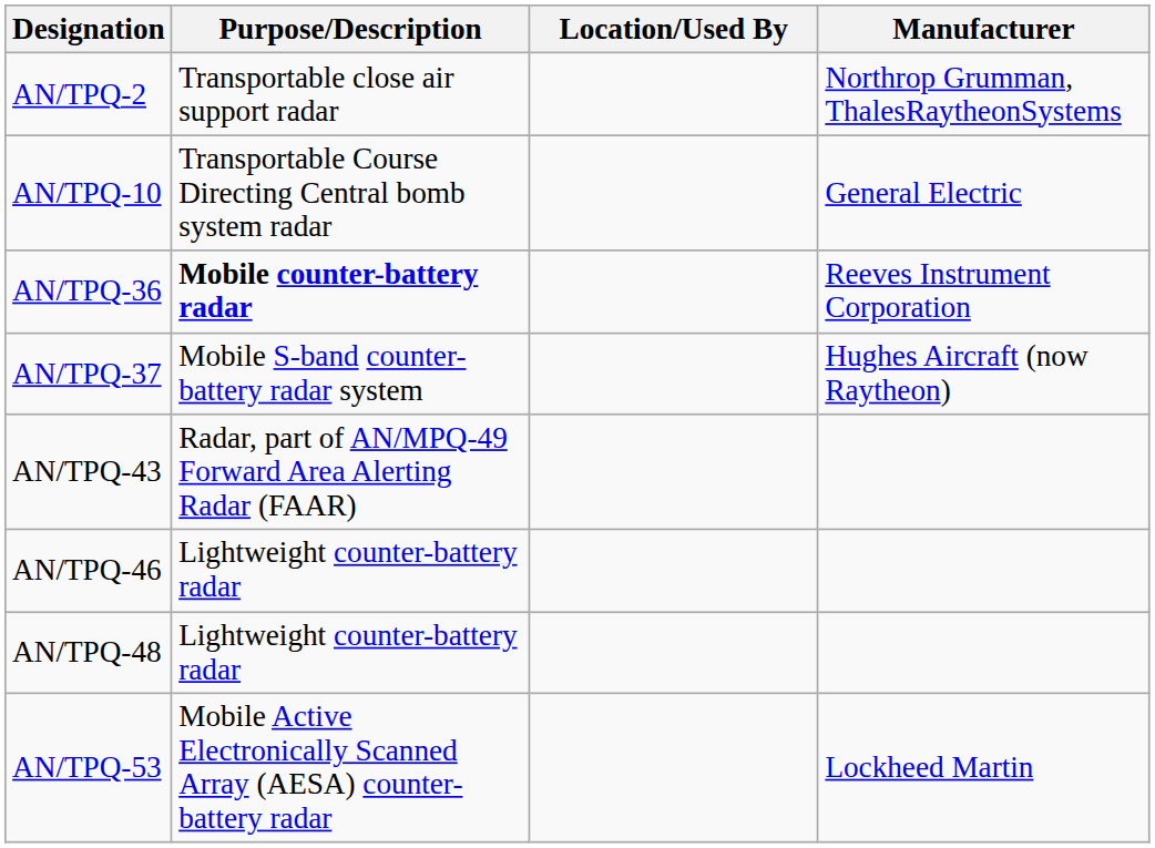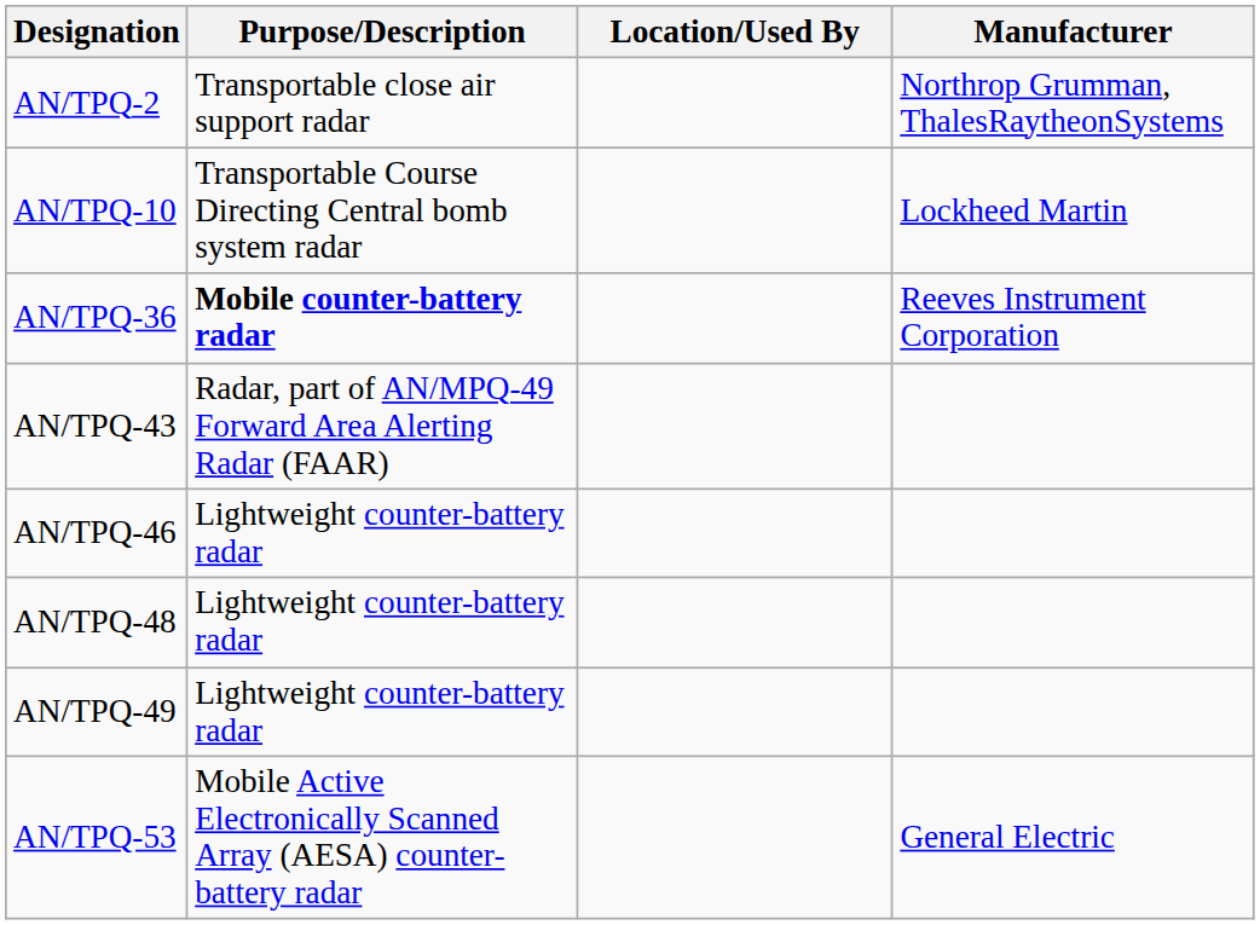AN/TPQ-10 | Manufacturer: General Electric -> Lockheed Martin
- row: AN/TPQ-37 | Mobile S-band counter-battery radar system | Hughes Aircraft (now Raytheon)
+ row: AN/TPQ-49 | Lightweight counter-battery radar
AN/TPQ-53 | Manufacturer: Lockheed Martin -> General Electric
